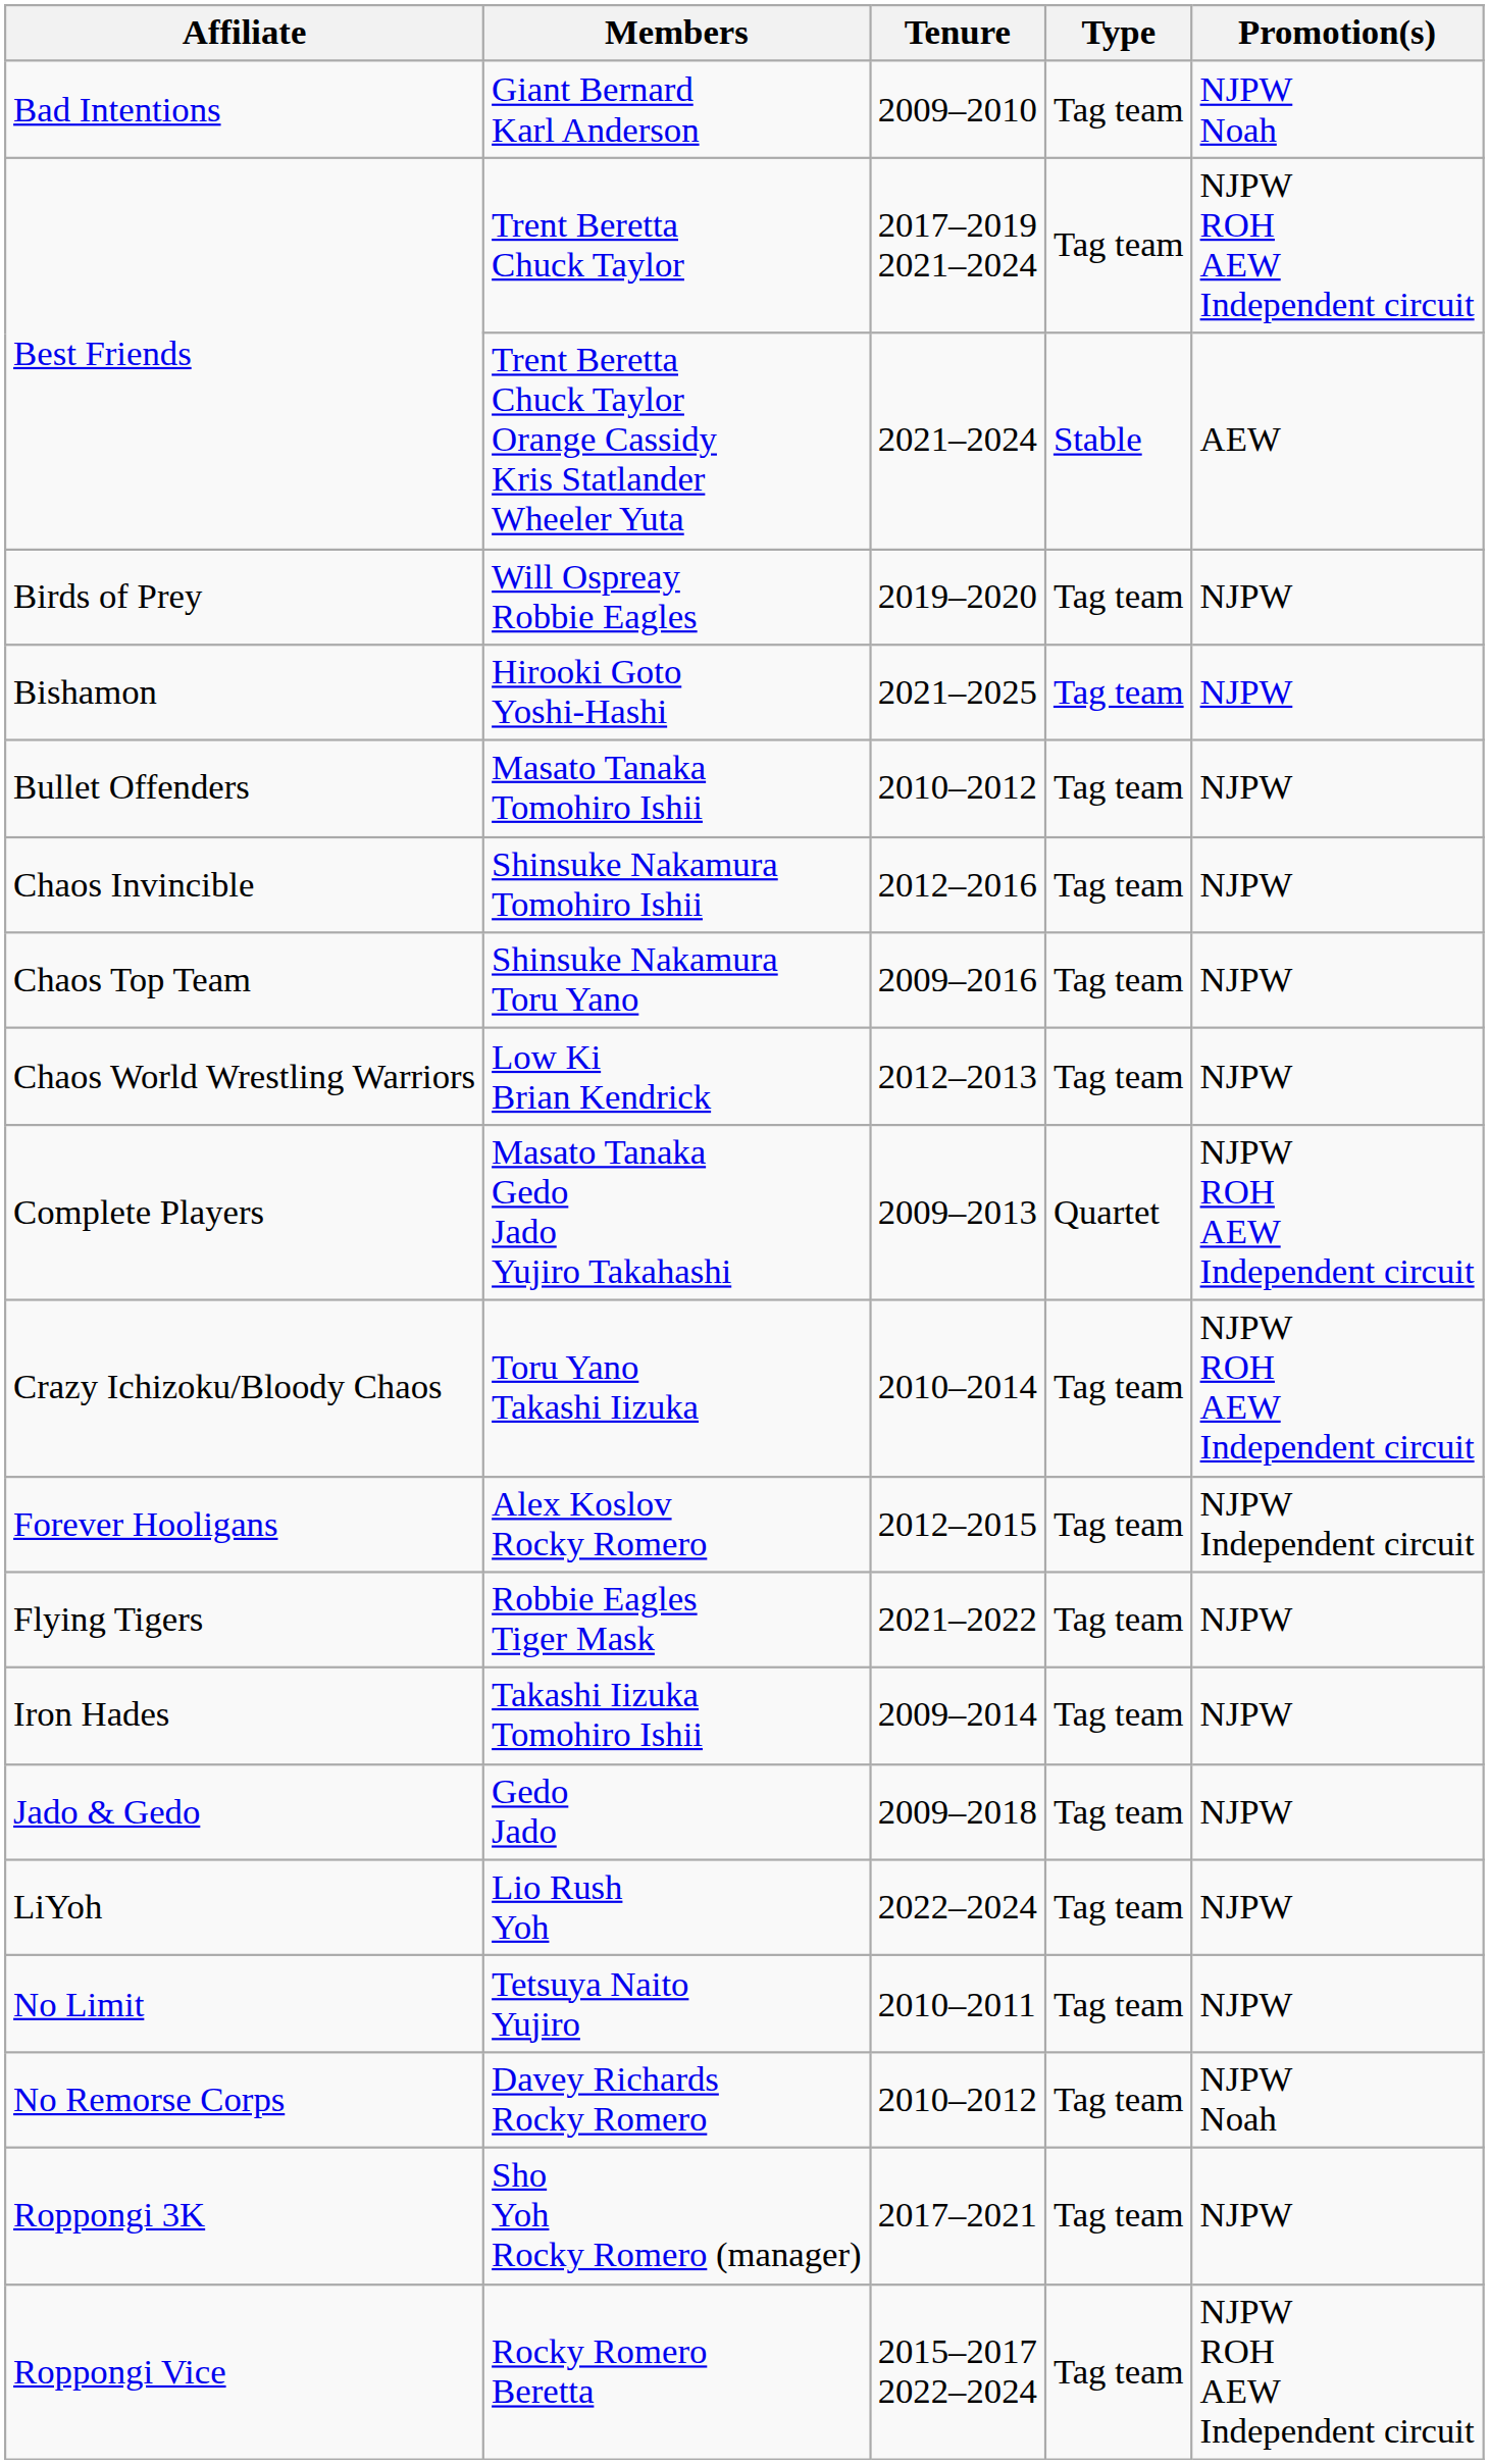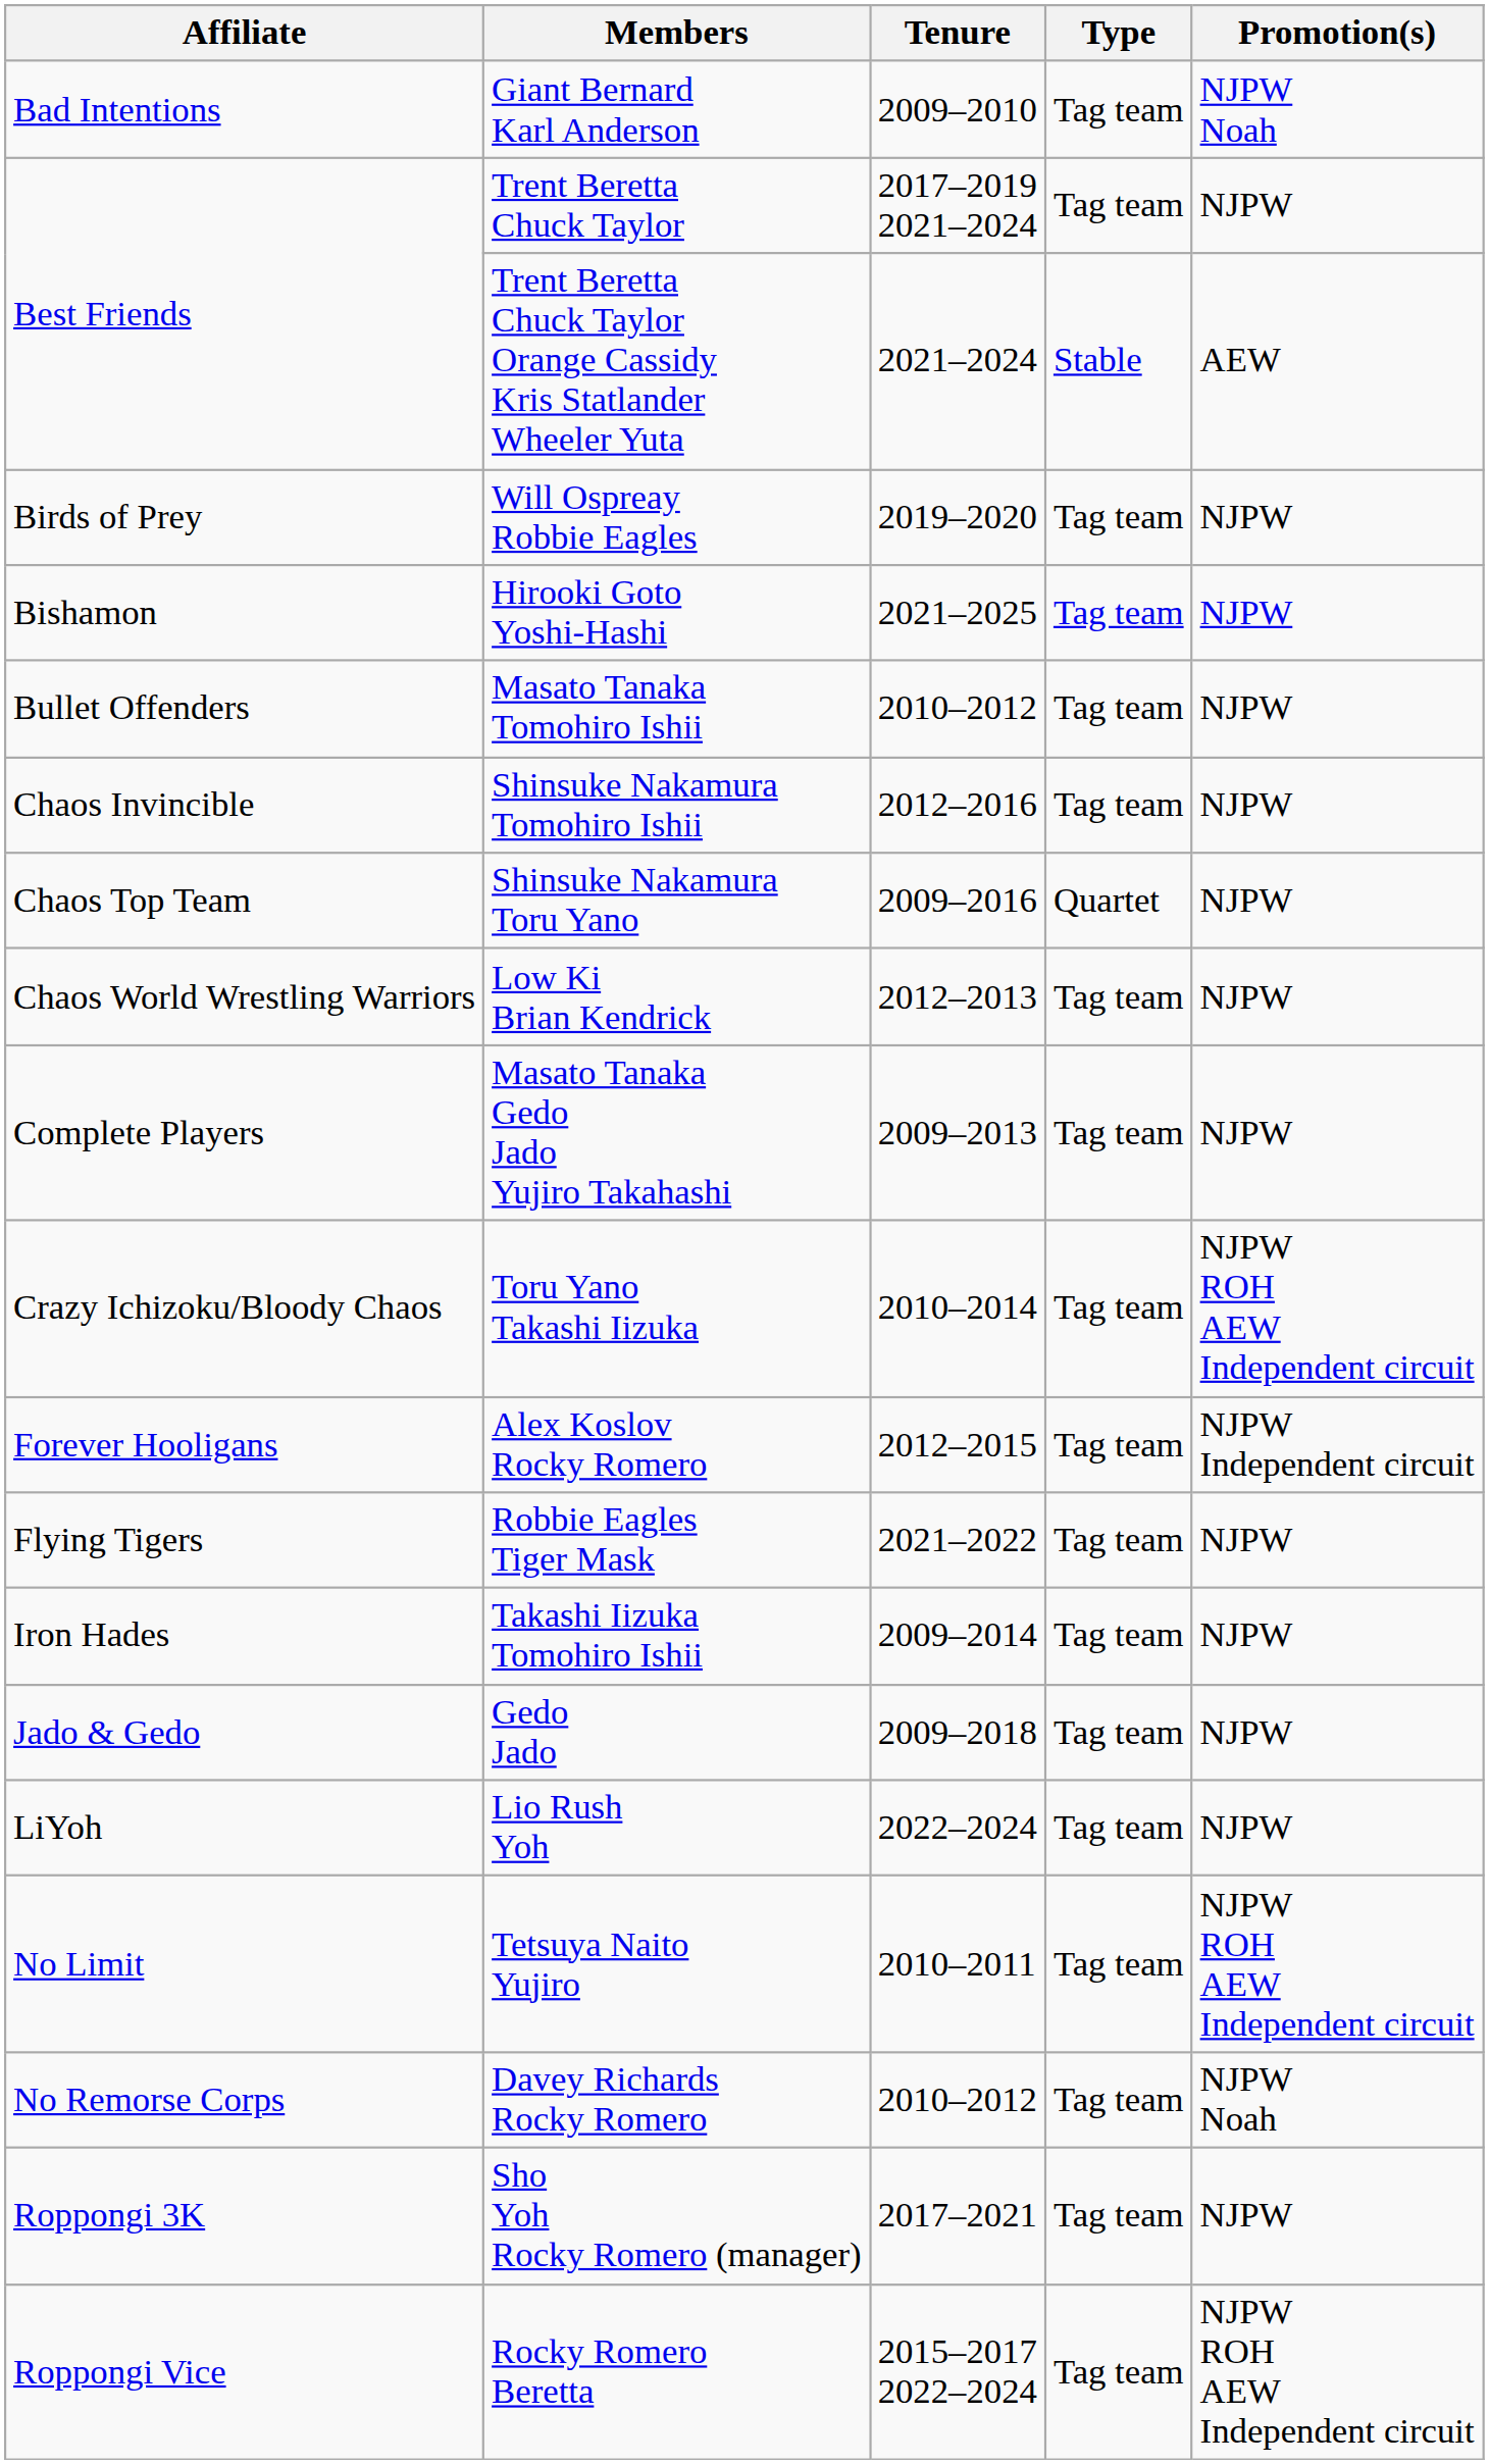Trent Beretta Chuck Taylor | Promotion(s): NJPW ROH AEW Independent circuit -> NJPW
Shinsuke Nakamura Toru Yano | Type: Tag team -> Quartet
Masato Tanaka Gedo Jado Yujiro Takahashi | Type: Quartet -> Tag team
Masato Tanaka Gedo Jado Yujiro Takahashi | Promotion(s): NJPW ROH AEW Independent circuit -> NJPW
Tetsuya Naito Yujiro | Promotion(s): NJPW -> NJPW ROH AEW Independent circuit
